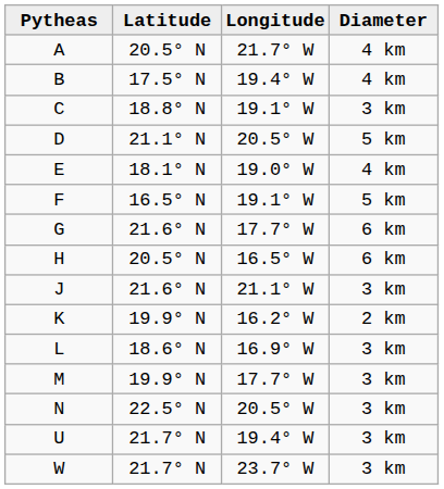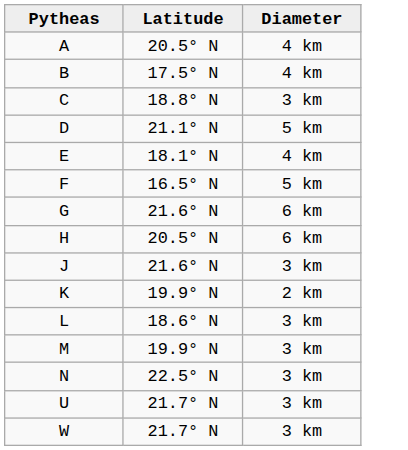- column: Longitude | 21.7° W | 19.4° W | 19.1° W | 20.5° W | 19.0° W | 19.1° W | 17.7° W | 16.5° W | 21.1° W | 16.2° W | 16.9° W | 17.7° W | 20.5° W | 19.4° W | 23.7° W
